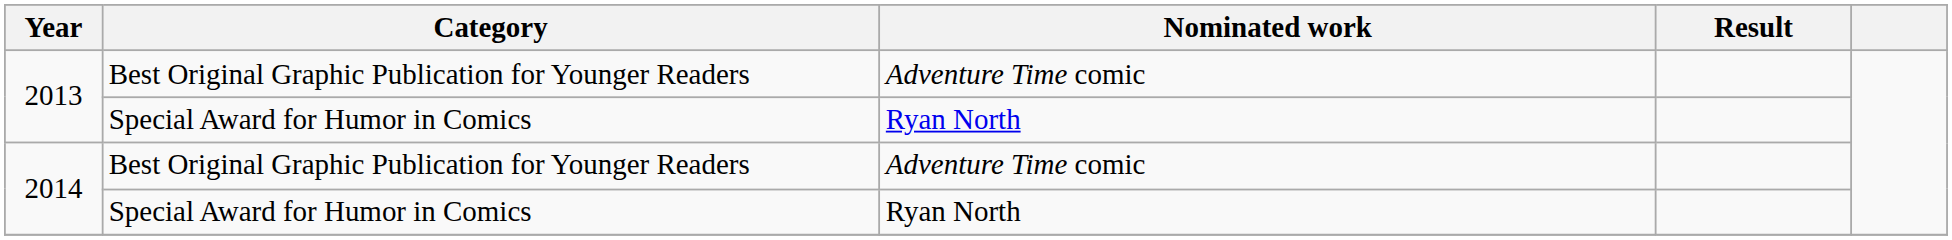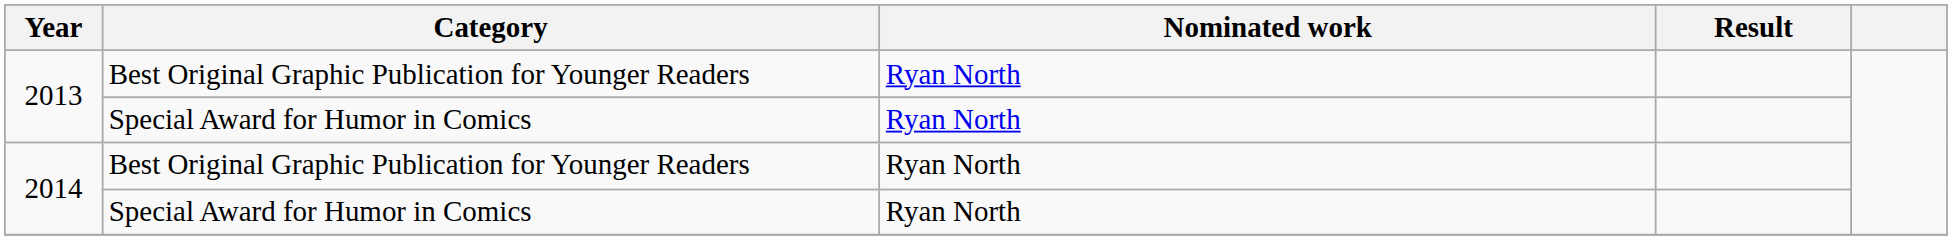2013 / Best Original Graphic Publication for Younger Readers | Nominated work: Adventure Time comic -> Ryan North
2014 / Best Original Graphic Publication for Younger Readers | Nominated work: Adventure Time comic -> Ryan North
